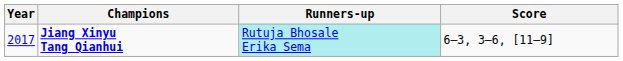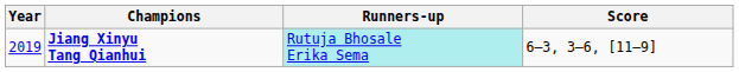Jiang Xinyu Tang Qianhui | Year: 2017 -> 2019
